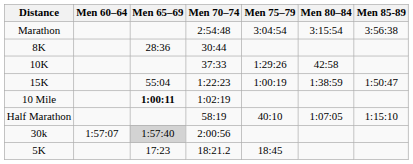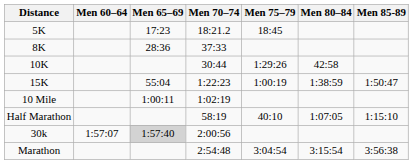rows swapped: 5K <-> Marathon
8K | Men 70–74: 30:44 -> 37:33
10K | Men 70–74: 37:33 -> 30:44
10 Mile | Men 65–69: bold -> normal
